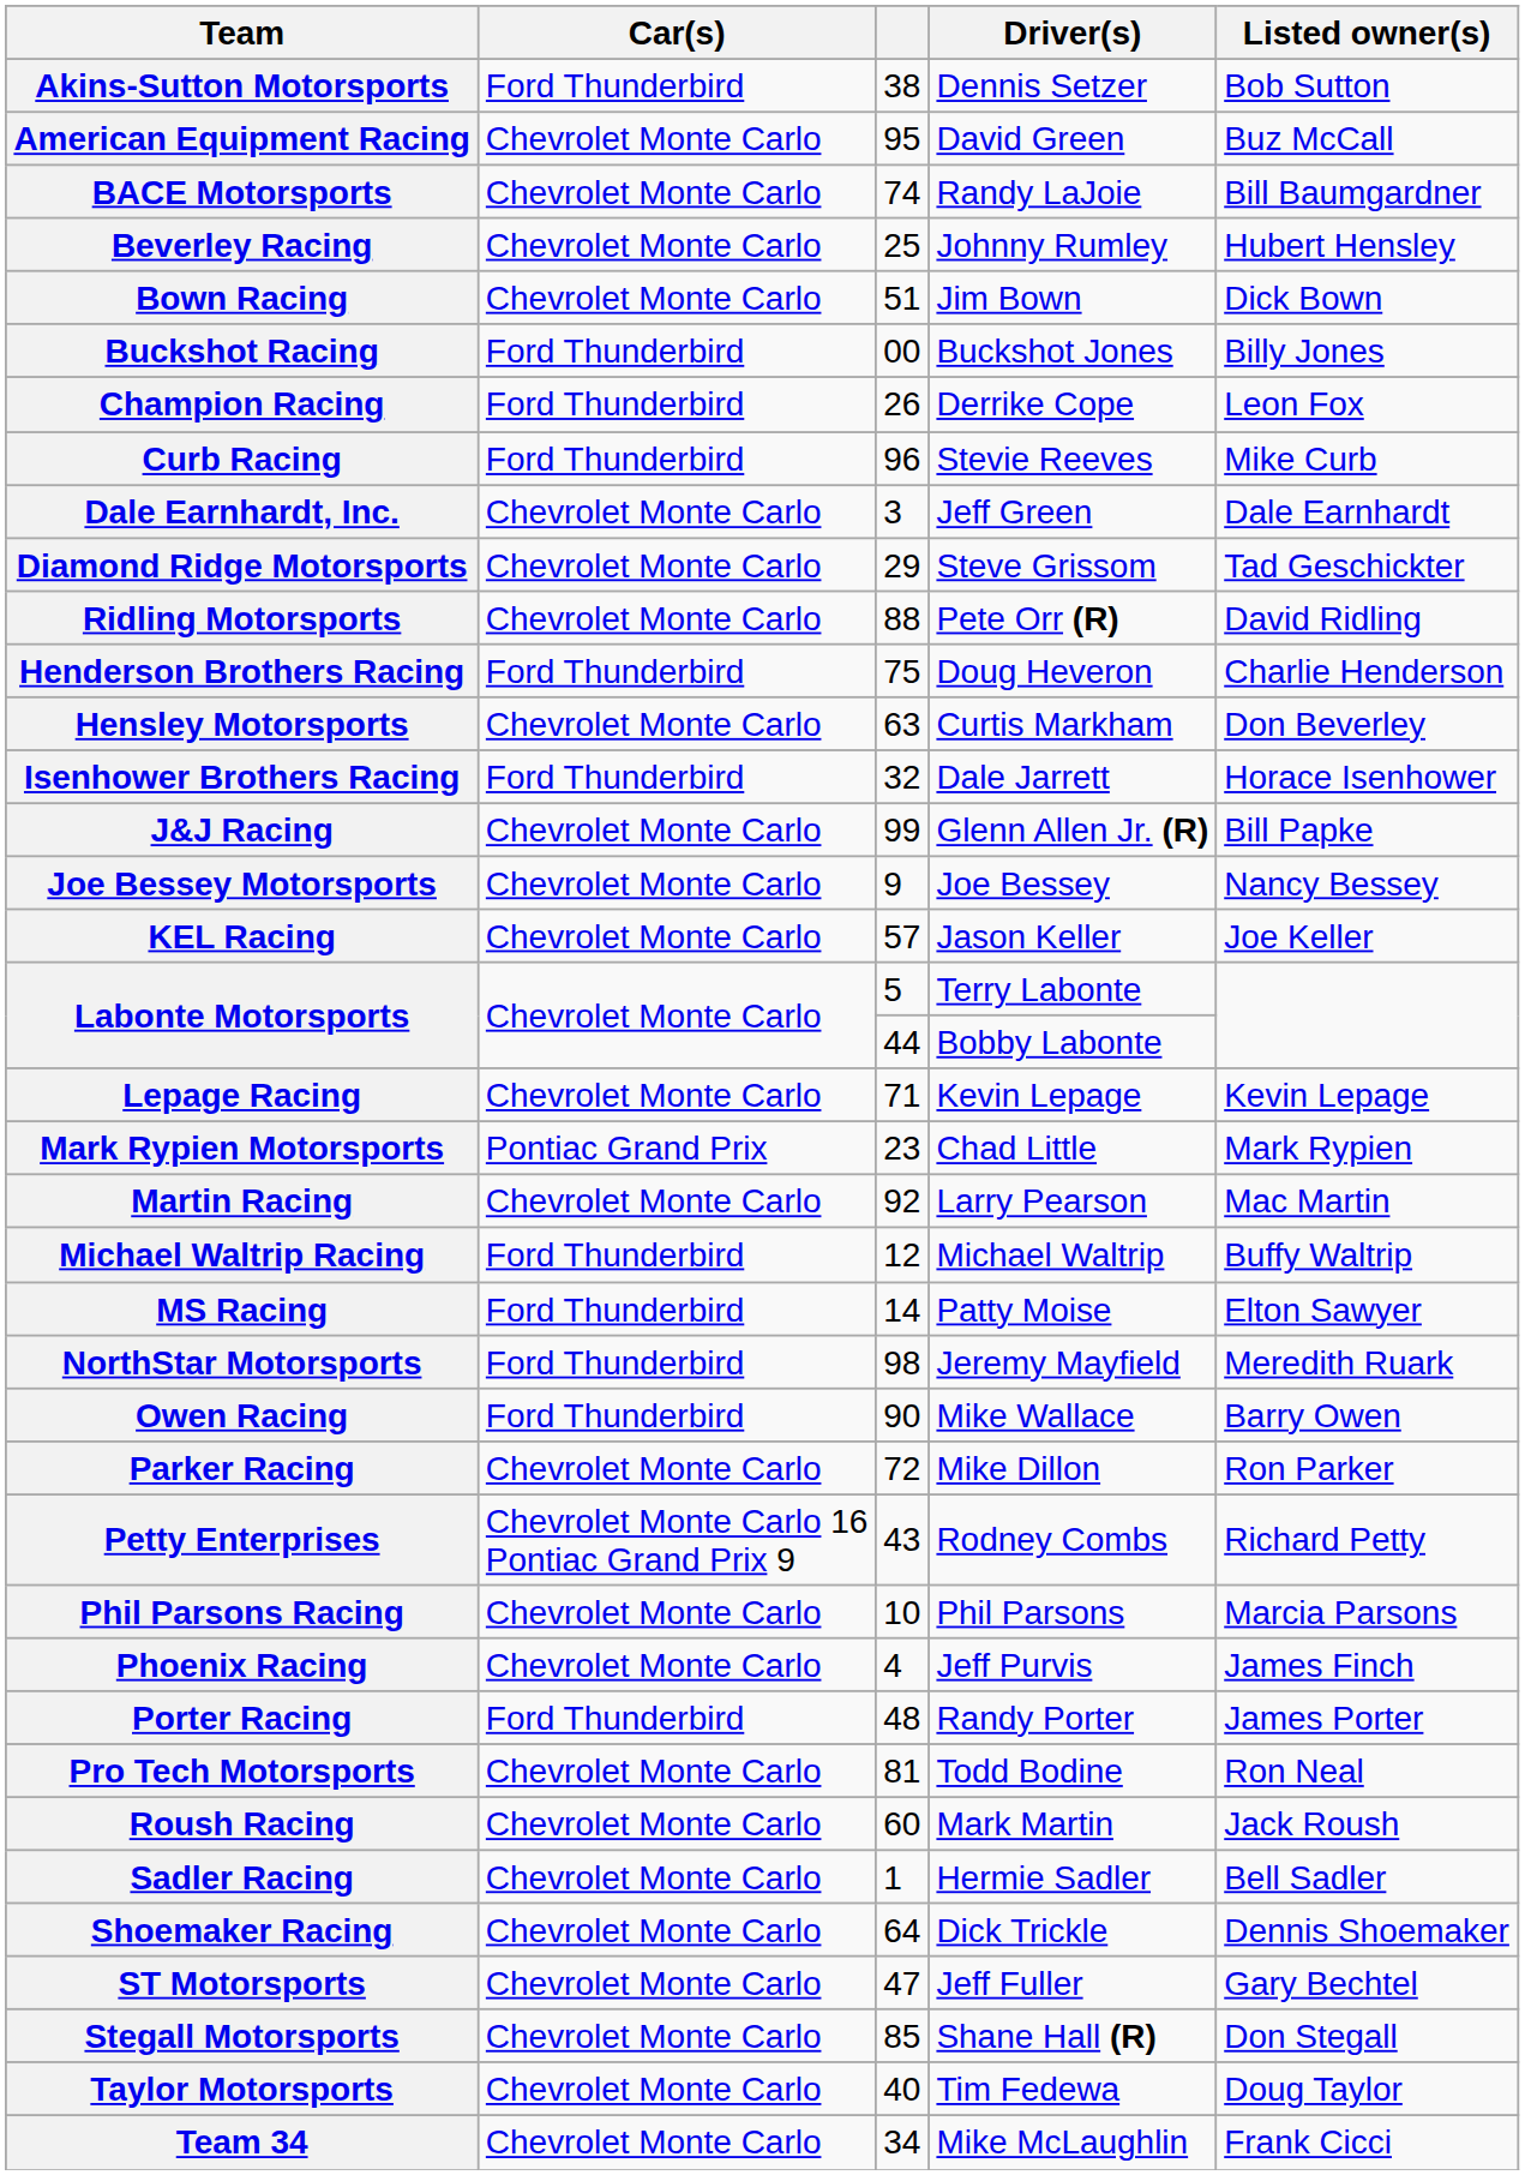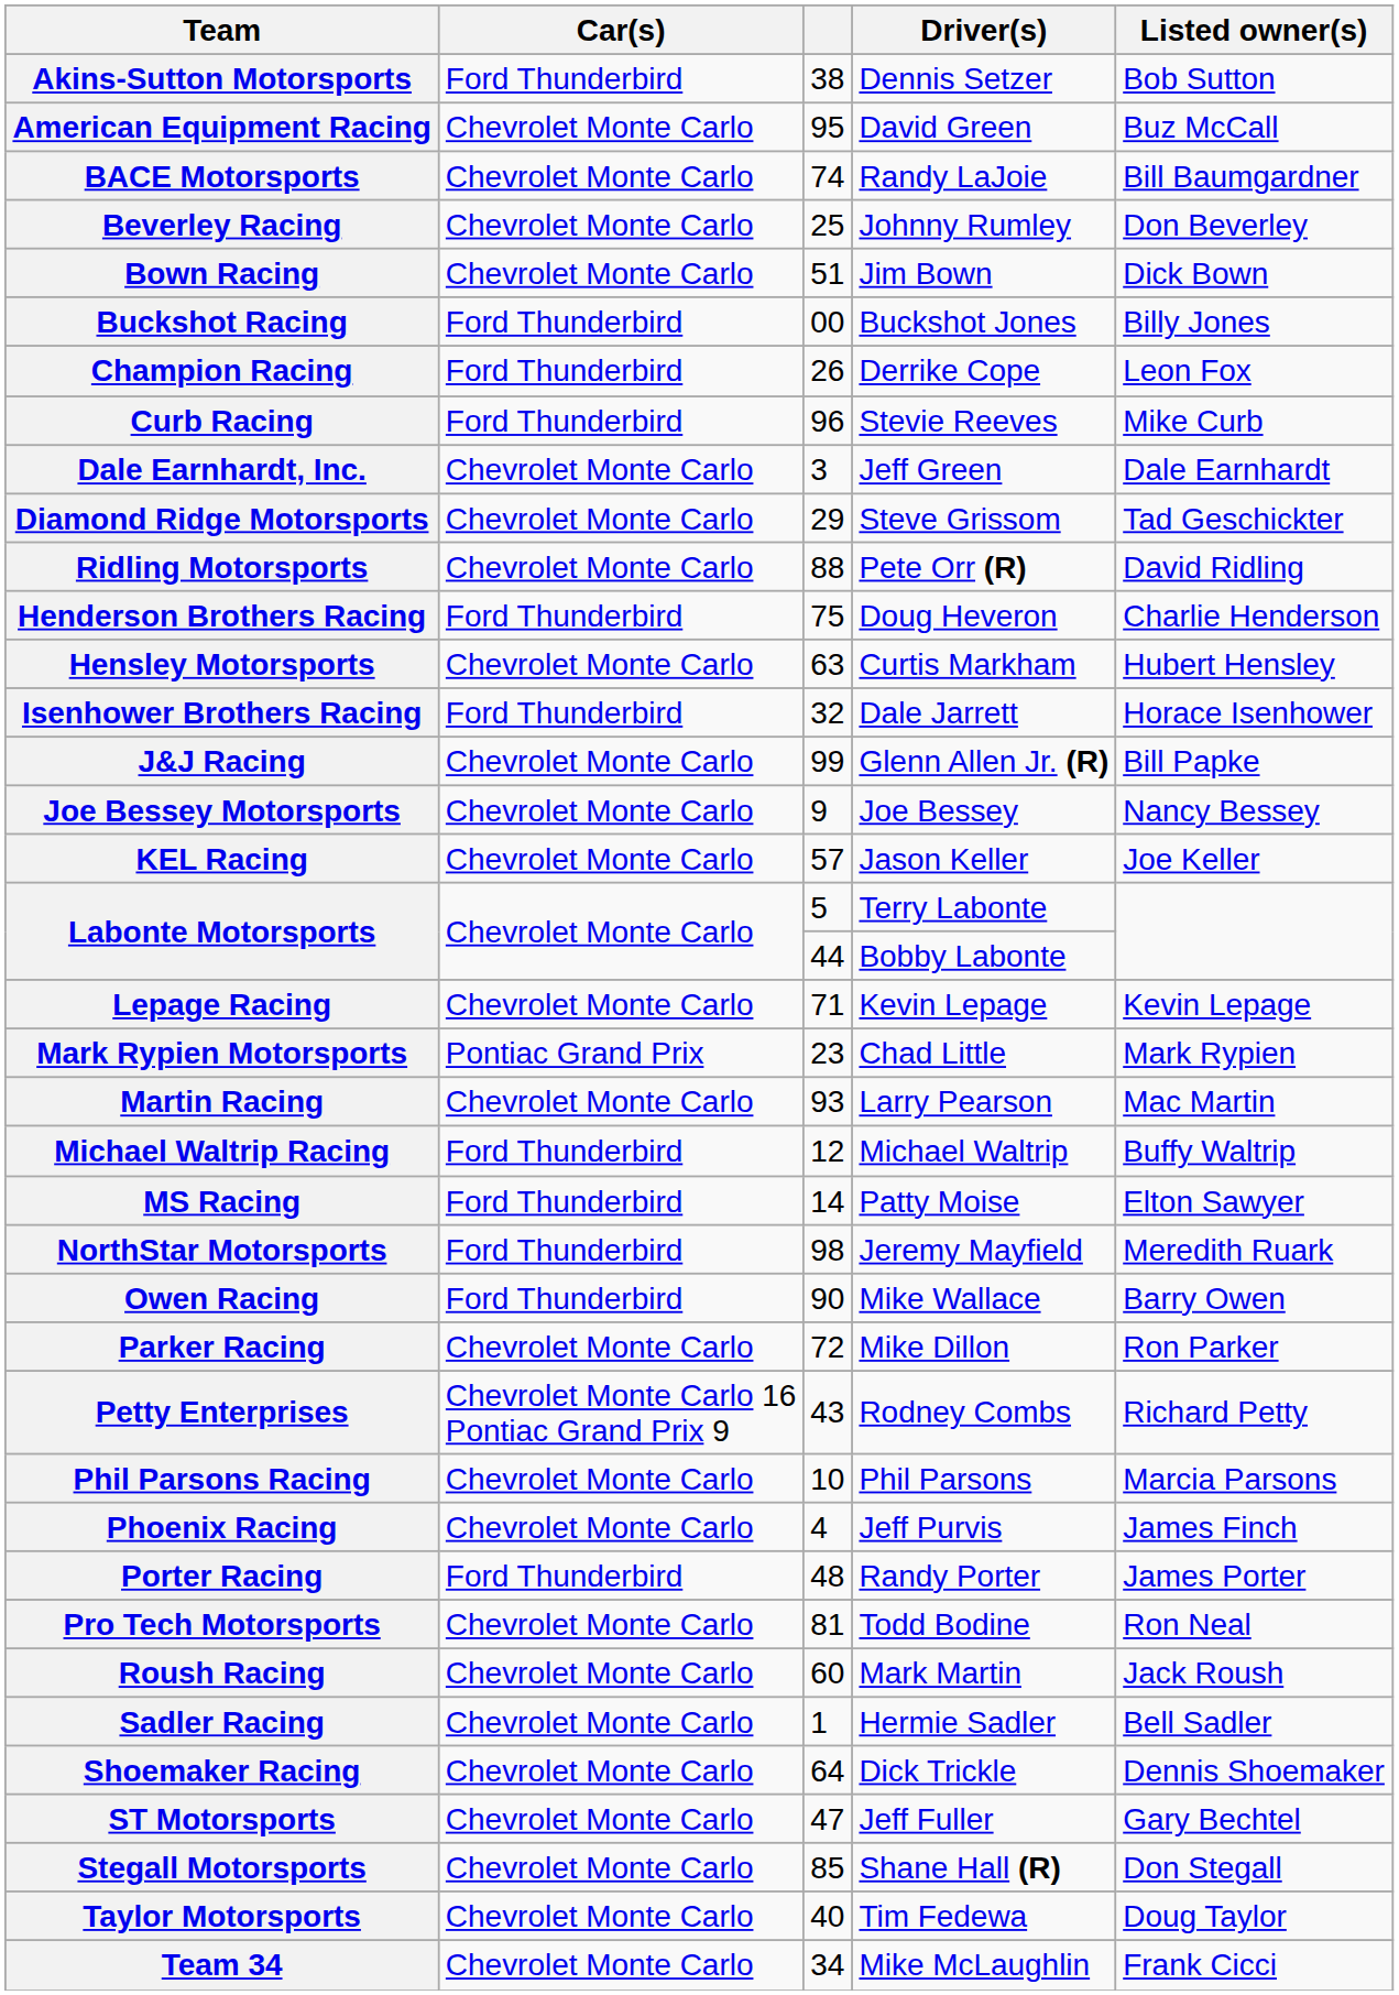Beverley Racing | Listed owner(s): Hubert Hensley -> Don Beverley
Hensley Motorsports | Listed owner(s): Don Beverley -> Hubert Hensley
Martin Racing | column 3: 92 -> 93
